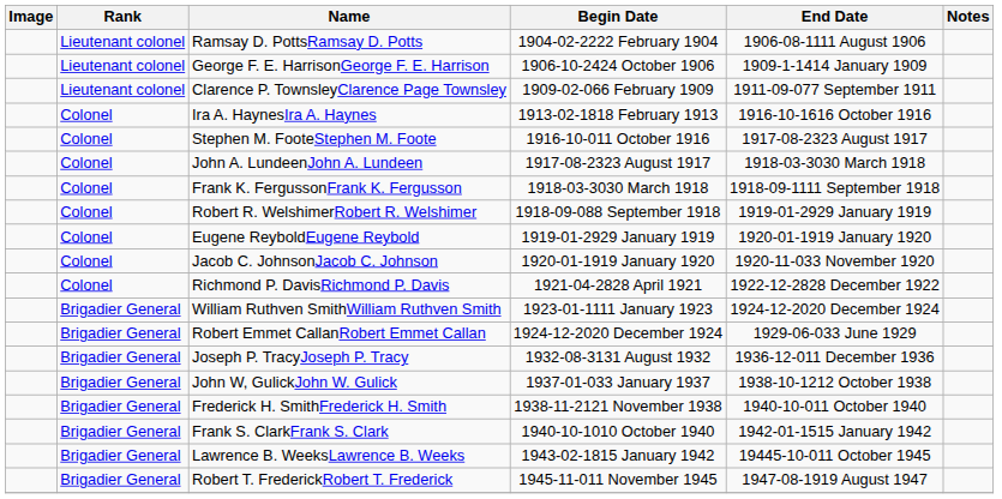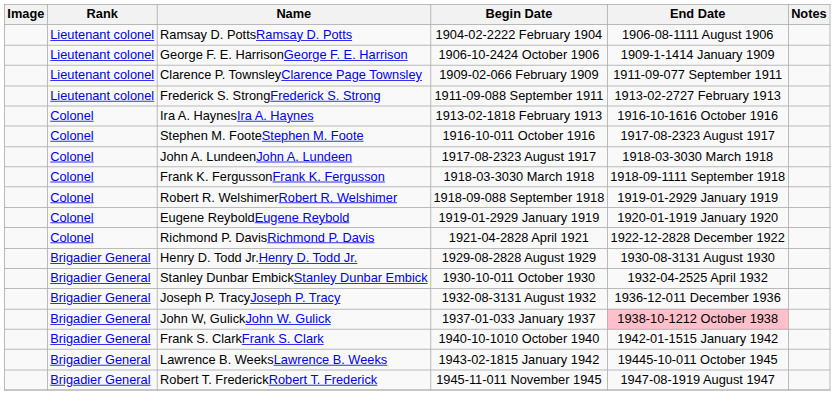+ row: Lieutenant colonel | Frederick S. StrongFrederick S. Strong | 1911-09-088 September 1911 | 1913-02-2727 February 1913
- row: Colonel | Jacob C. JohnsonJacob C. Johnson | 1920-01-1919 January 1920 | 1920-11-033 November 1920
- row: Brigadier General | William Ruthven SmithWilliam Ruthven Smith | 1923-01-1111 January 1923 | 1924-12-2020 December 1924
- row: Brigadier General | Robert Emmet CallanRobert Emmet Callan | 1924-12-2020 December 1924 | 1929-06-033 June 1929
+ row: Brigadier General | Henry D. Todd Jr.Henry D. Todd Jr. | 1929-08-2828 August 1929 | 1930-08-3131 August 1930
+ row: Brigadier General | Stanley Dunbar EmbickStanley Dunbar Embick | 1930-10-011 October 1930 | 1932-04-2525 April 1932
John W, GulickJohn W. Gulick | End Date: no background -> pink background
- row: Brigadier General | Frederick H. SmithFrederick H. Smith | 1938-11-2121 November 1938 | 1940-10-011 October 1940
